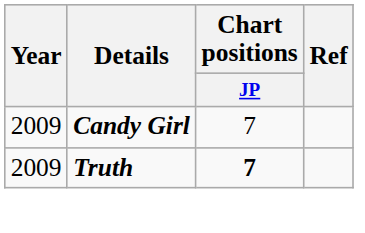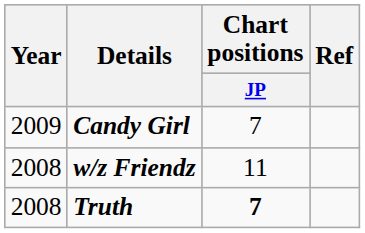+ row: 2008 | w/z Friendz | 11
Truth | Year: 2009 -> 2008
